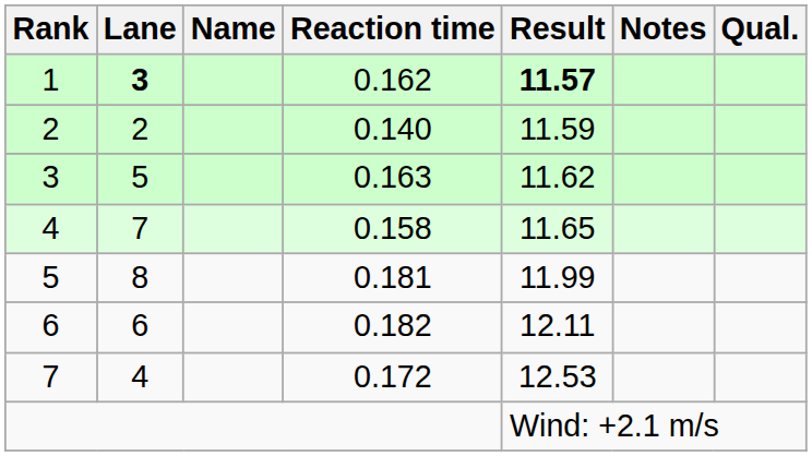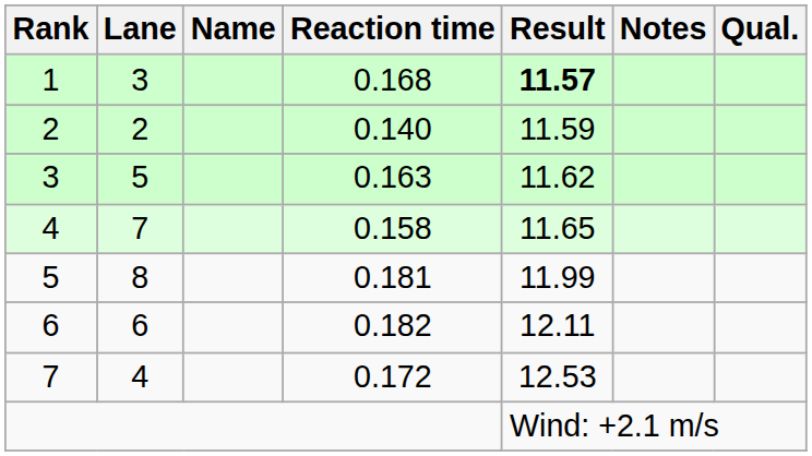1 | Lane: bold -> normal
1 | Reaction time: 0.162 -> 0.168
